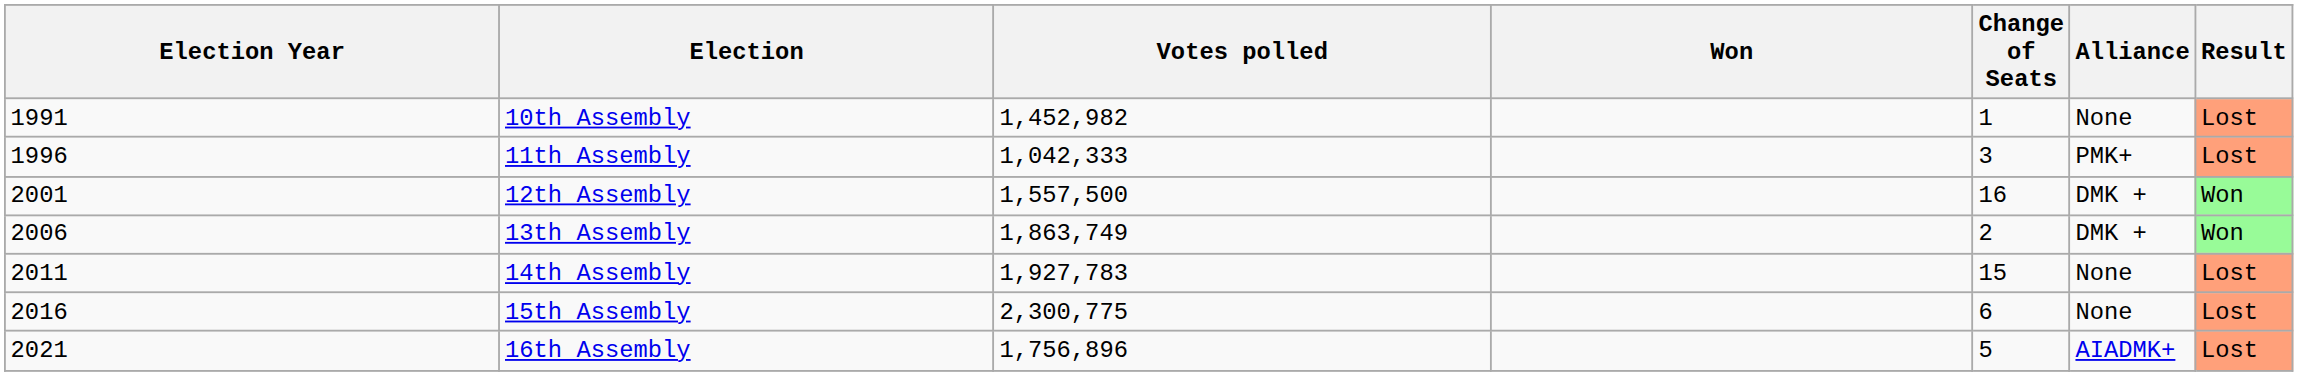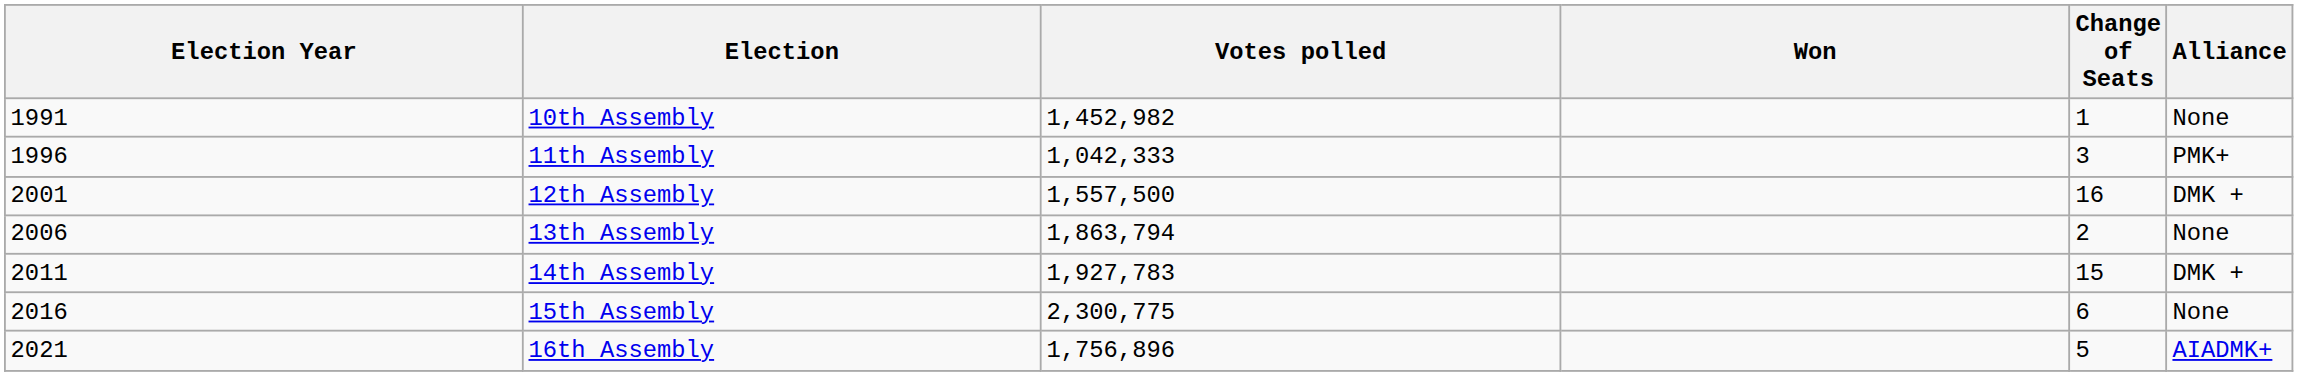- column: Result | Lost | Lost | Won | Won | Lost | Lost | Lost
13th Assembly | Votes polled: 1,863,749 -> 1,863,794
13th Assembly | Alliance: DMK + -> None
14th Assembly | Alliance: None -> DMK +
